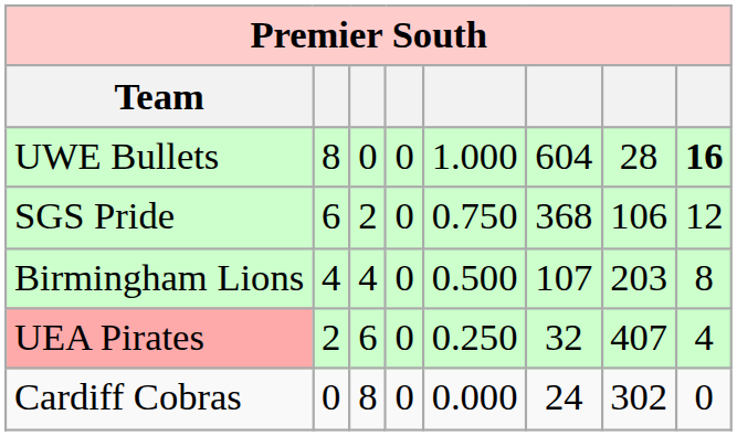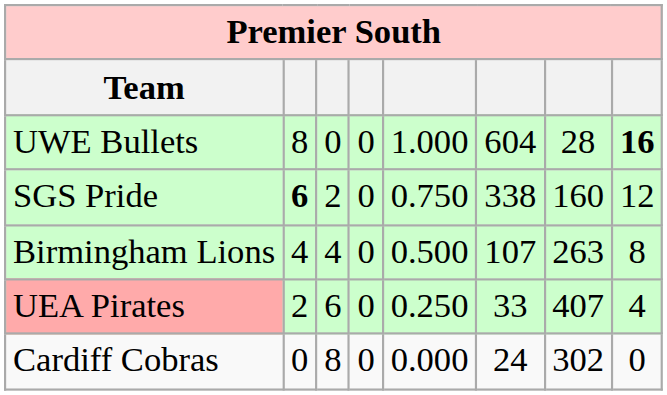SGS Pride | column 2: normal -> bold
SGS Pride | column 6: 368 -> 338
SGS Pride | column 7: 106 -> 160
Birmingham Lions | column 7: 203 -> 263
UEA Pirates | column 6: 32 -> 33
